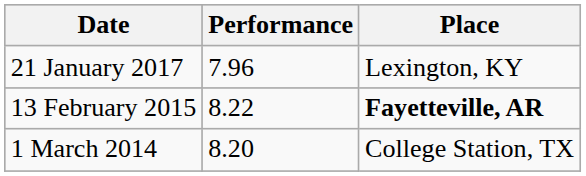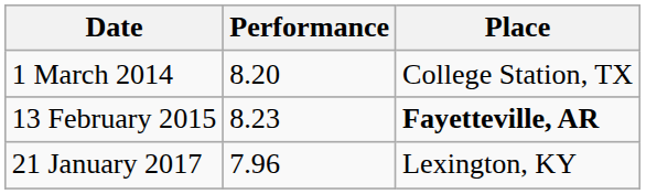rows swapped: 1 March 2014 <-> 21 January 2017
13 February 2015 | Performance: 8.22 -> 8.23
